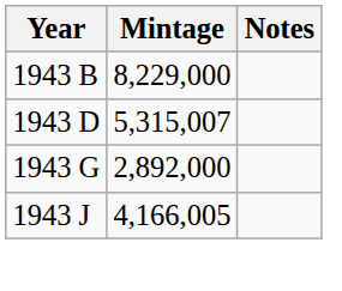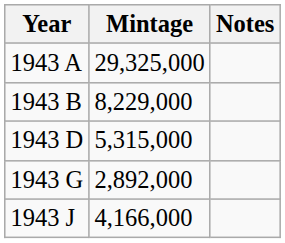+ row: 1943 A | 29,325,000
1943 D | Mintage: 5,315,007 -> 5,315,000
1943 J | Mintage: 4,166,005 -> 4,166,000
